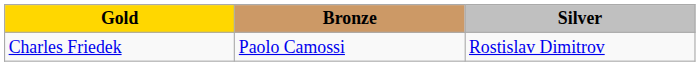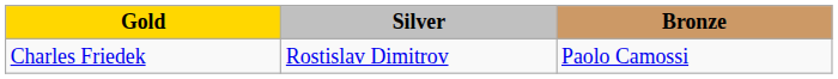columns swapped: Silver <-> Bronze
